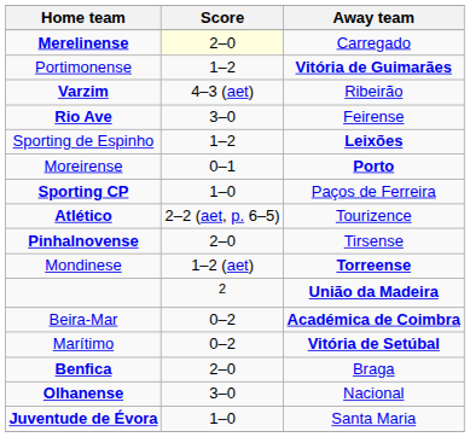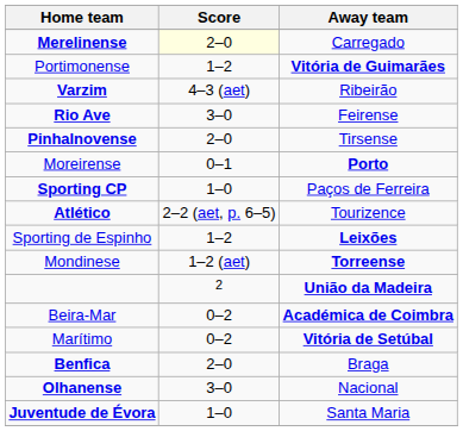rows swapped: Sporting de Espinho <-> Pinhalnovense
